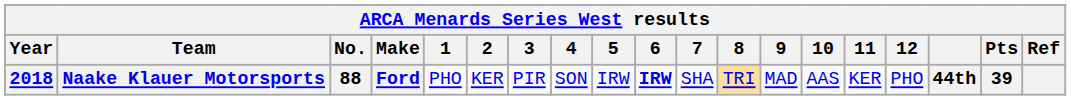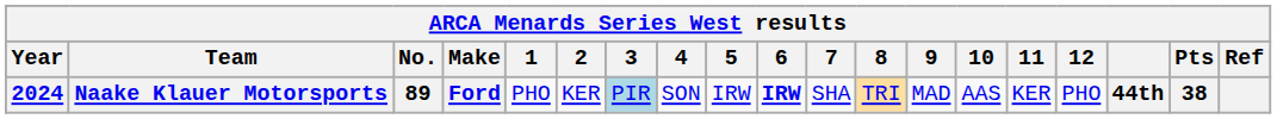Naake Klauer Motorsports | Year: 2018 -> 2024
Naake Klauer Motorsports | No.: 88 -> 89
Naake Klauer Motorsports | 3: no background -> lightblue background
Naake Klauer Motorsports | Pts: 39 -> 38
